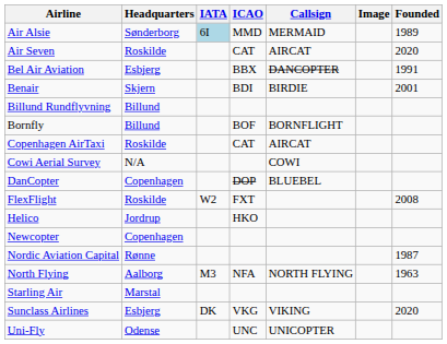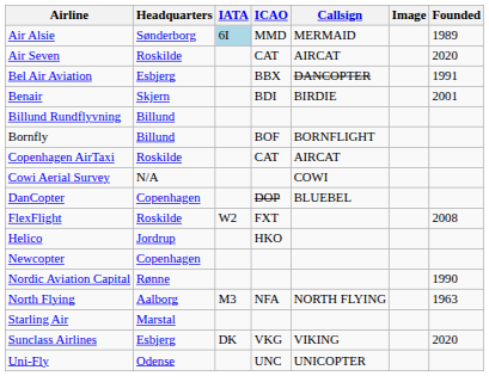Nordic Aviation Capital | Founded: 1987 -> 1990
